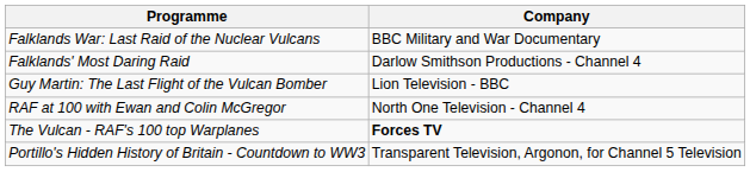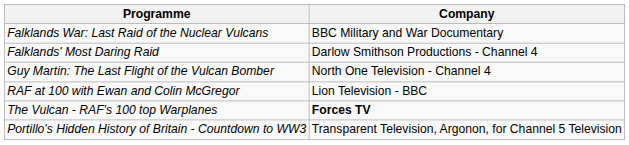Guy Martin: The Last Flight of the Vulcan Bomber | Company: Lion Television - BBC -> North One Television - Channel 4
RAF at 100 with Ewan and Colin McGregor | Company: North One Television - Channel 4 -> Lion Television - BBC
